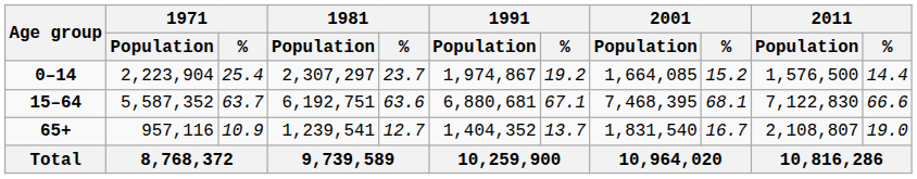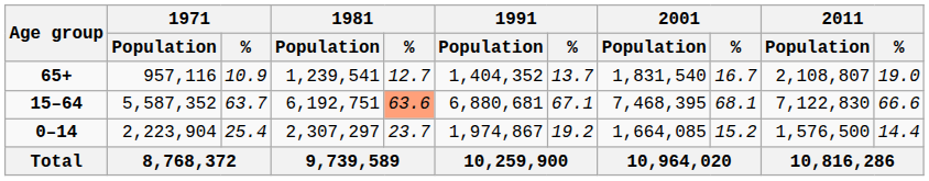rows swapped: 0–14 <-> 65+
15–64 | 1981 / %: no background -> lightsalmon background
